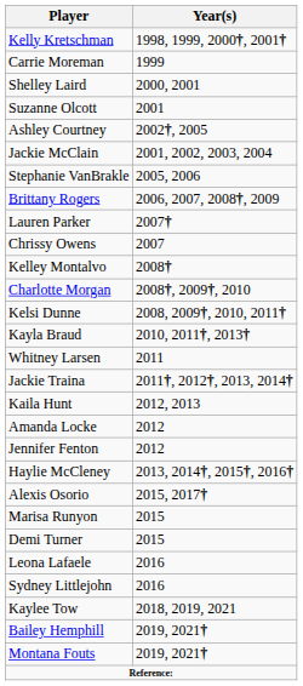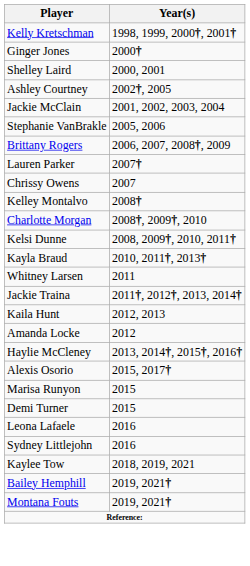- row: Carrie Moreman | 1999
+ row: Ginger Jones | 2000†
- row: Suzanne Olcott | 2001
- row: Jennifer Fenton | 2012
